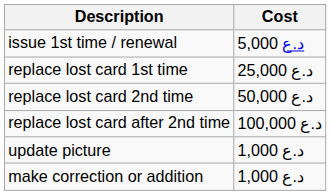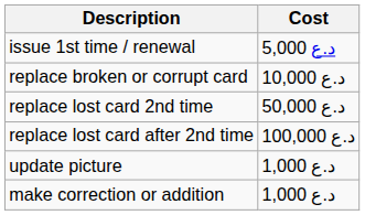+ row: replace broken or corrupt card | 10,000 د.ع
- row: replace lost card 1st time | 25,000 د.ع
